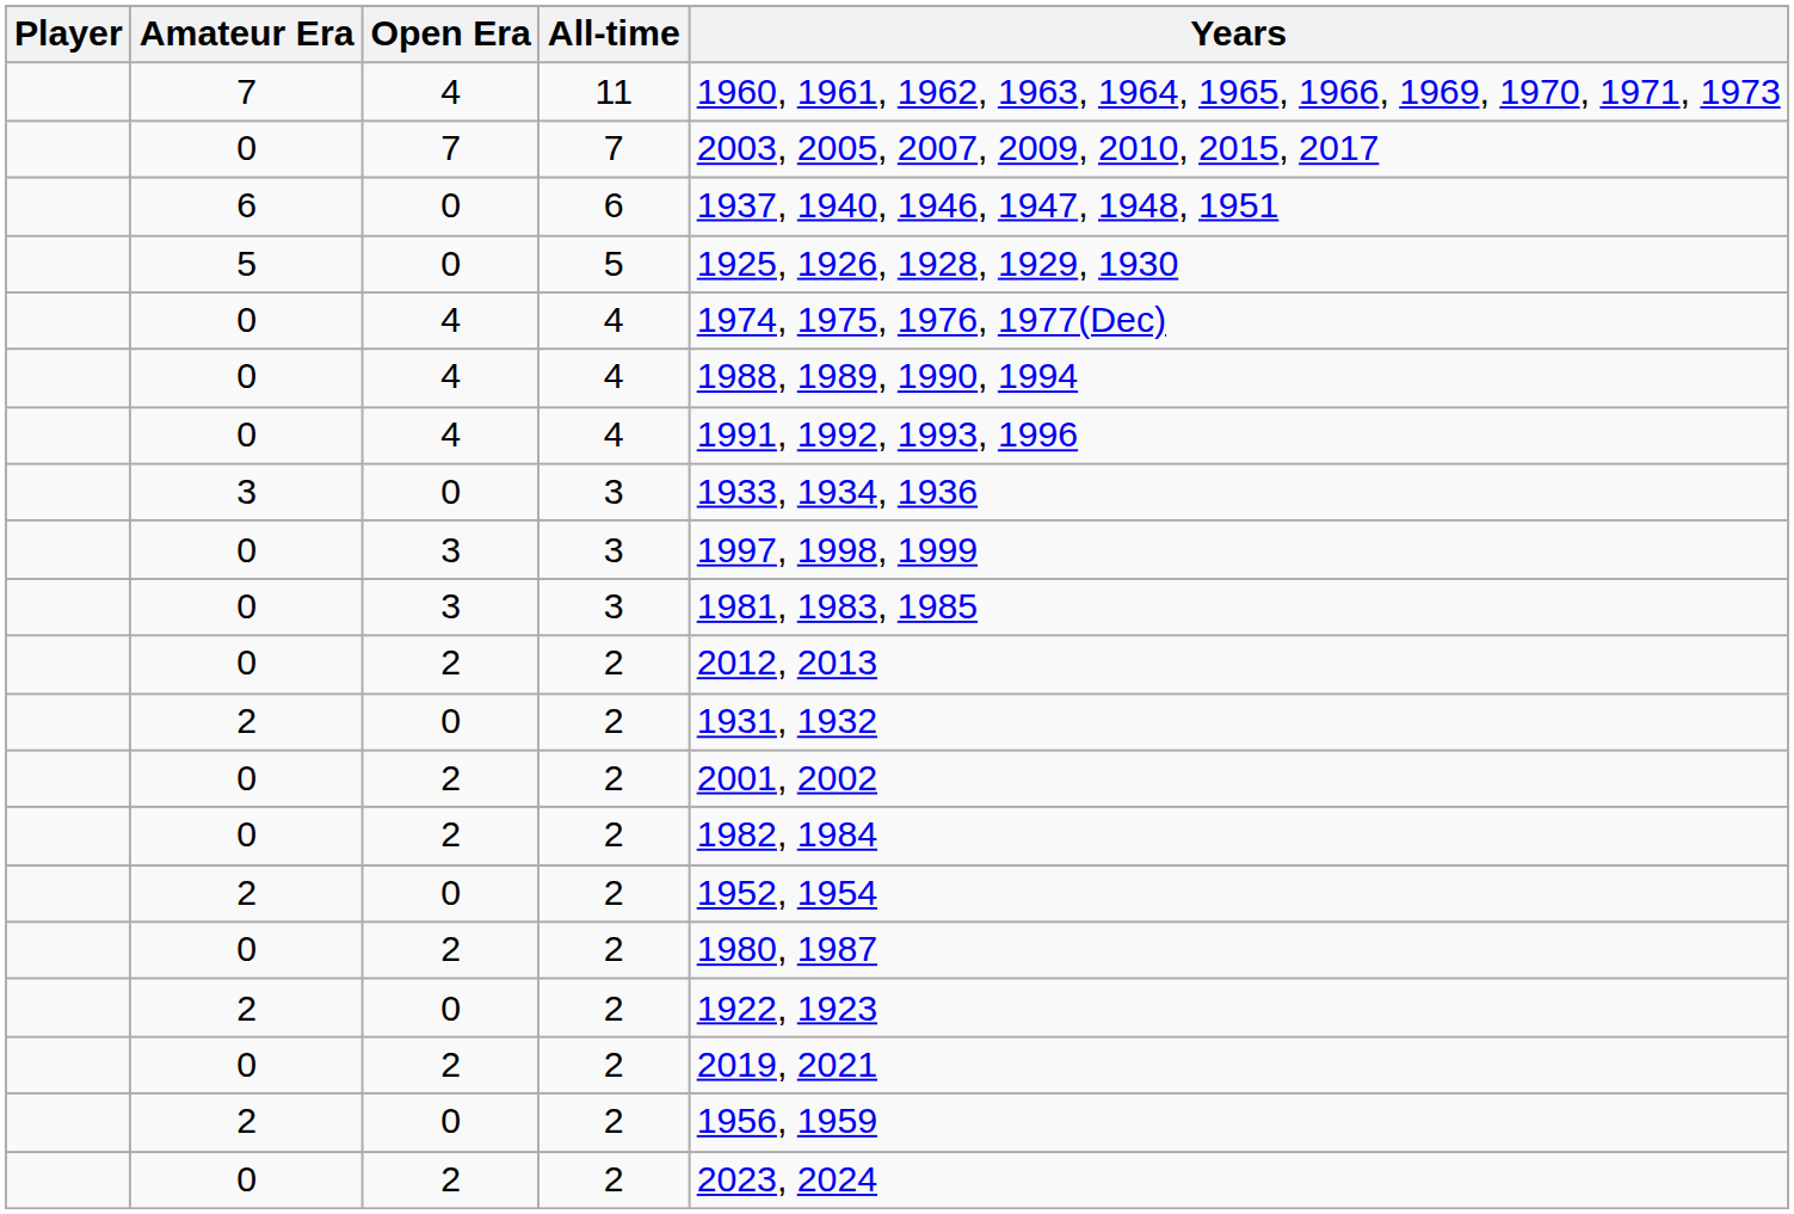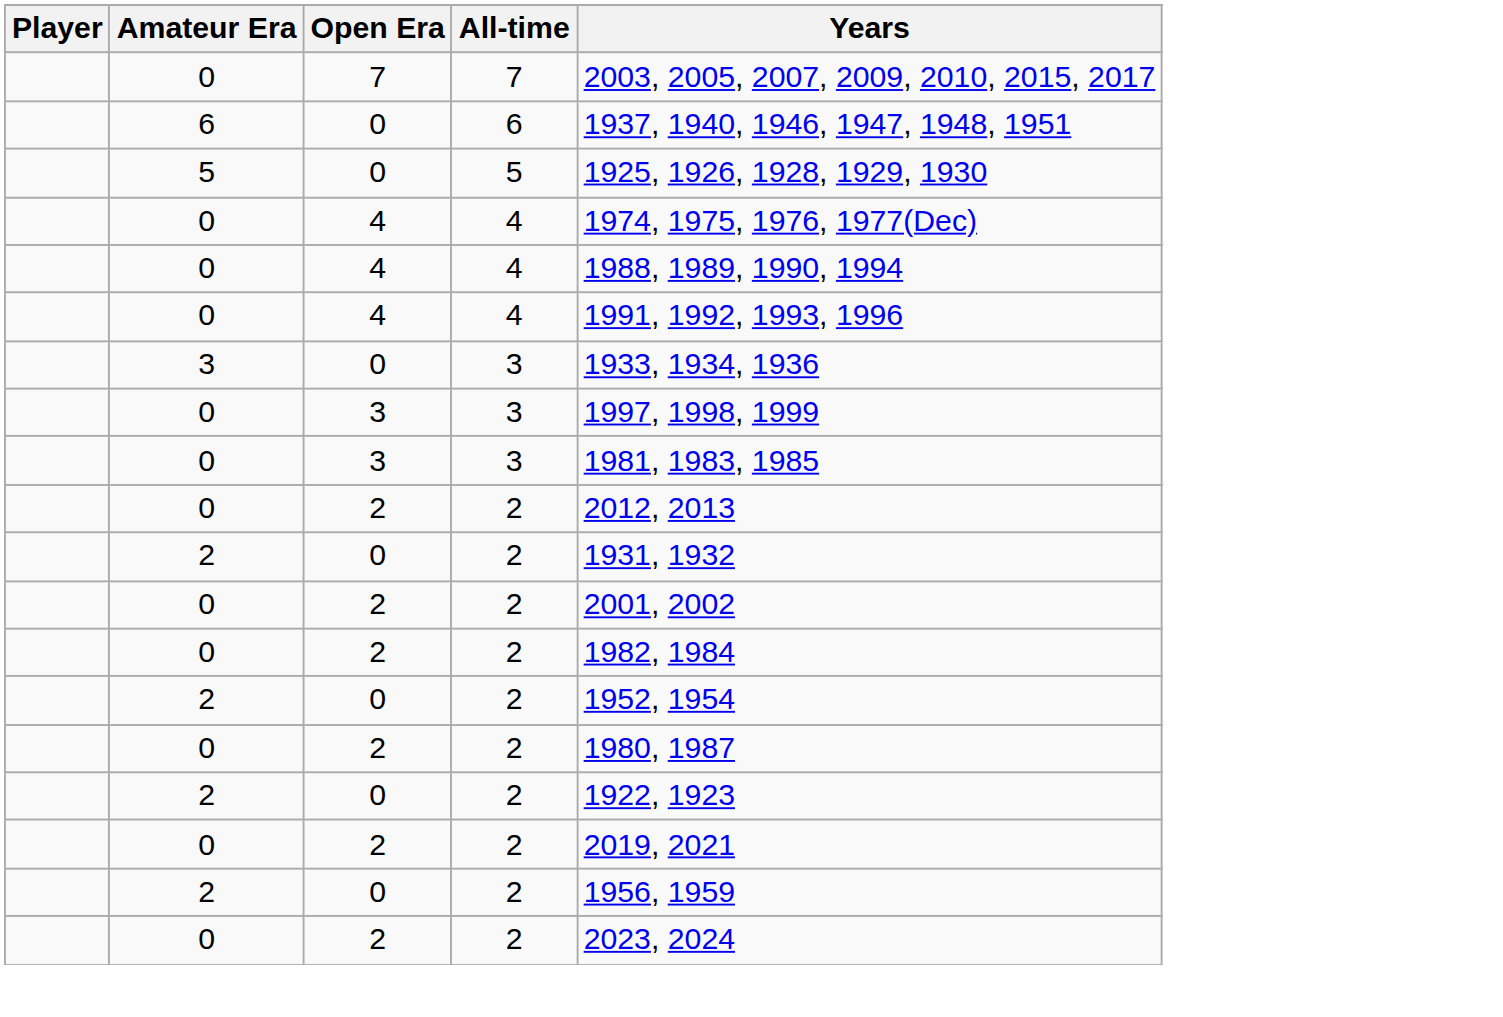- row: 7 | 4 | 11 | 1960, 1961, 1962, 1963, 1964, 1965, 1966, 1969, 1970, 1971, 1973
